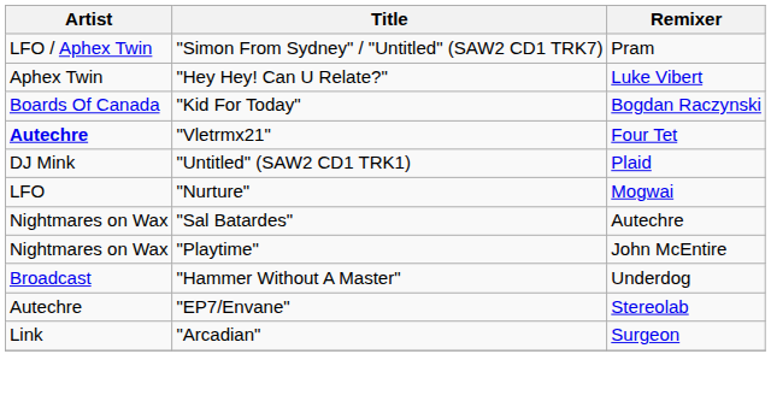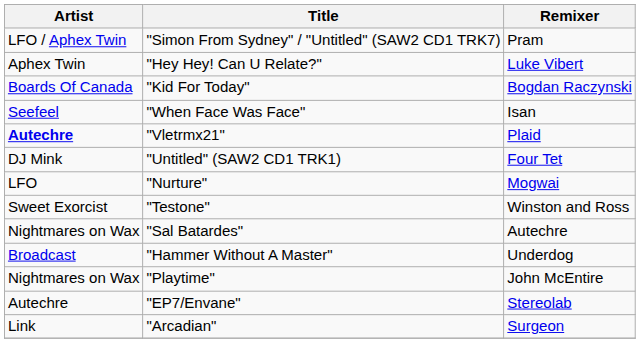+ row: Seefeel | "When Face Was Face" | Isan
"Vletrmx21" | Remixer: Four Tet -> Plaid
"Untitled" (SAW2 CD1 TRK1) | Remixer: Plaid -> Four Tet
+ row: Sweet Exorcist | "Testone" | Winston and Ross
rows swapped: "Playtime" <-> "Hammer Without A Master"
